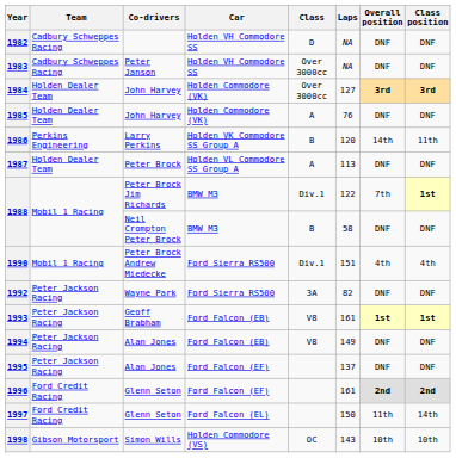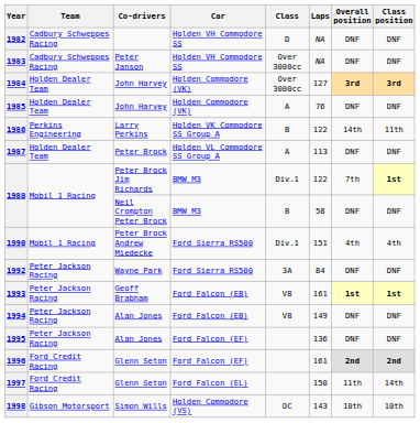1986 | Laps: 120 -> 122
1992 | Laps: 82 -> 84
1995 | Laps: 137 -> 136
